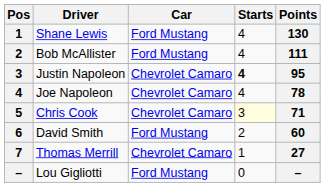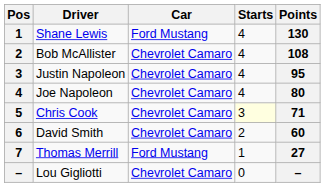Bob McAllister | Car: Ford Mustang -> Chevrolet Camaro
Bob McAllister | Points: 111 -> 108
Justin Napoleon | Starts: bold -> normal
Joe Napoleon | Points: 78 -> 80
David Smith | Car: Ford Mustang -> Chevrolet Camaro
Thomas Merrill | Car: Chevrolet Camaro -> Ford Mustang
Lou Gigliotti | Car: Ford Mustang -> Chevrolet Camaro
